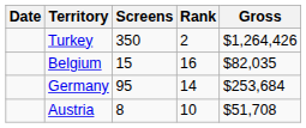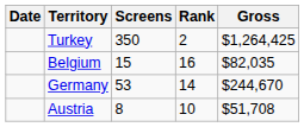Turkey | Gross: $1,264,426 -> $1,264,425
Germany | Screens: 95 -> 53
Germany | Gross: $253,684 -> $244,670
